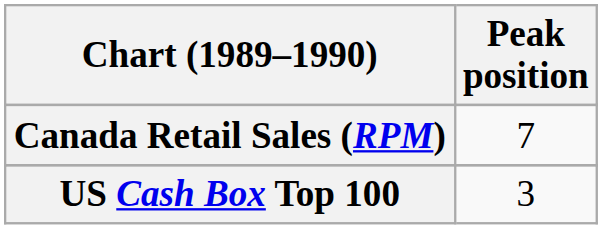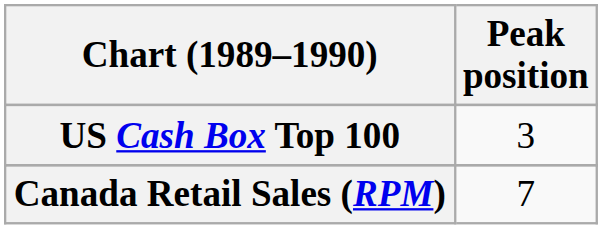rows swapped: Canada Retail Sales (RPM) <-> US Cash Box Top 100
